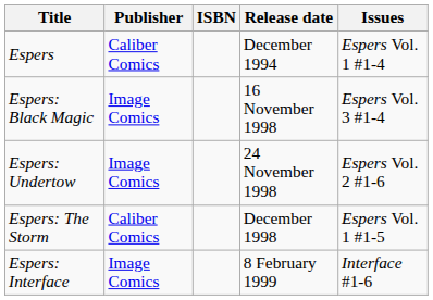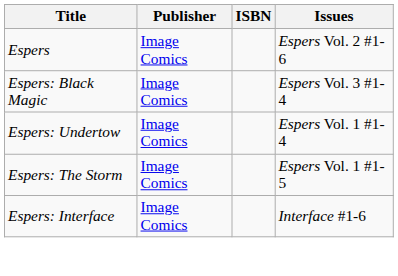- column: Release date | December 1994 | 16 November 1998 | 24 November 1998 | December 1998 | 8 February 1999
Espers | Publisher: Caliber Comics -> Image Comics
Espers | Issues: Espers Vol. 1 #1-4 -> Espers Vol. 2 #1-6
Espers: Undertow | Issues: Espers Vol. 2 #1-6 -> Espers Vol. 1 #1-4
Espers: The Storm | Publisher: Caliber Comics -> Image Comics
